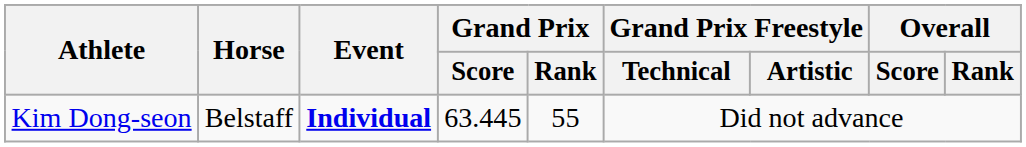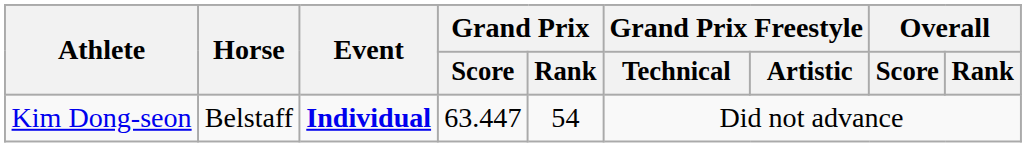Kim Dong-seon | Grand Prix / Score: 63.445 -> 63.447
Kim Dong-seon | Grand Prix / Rank: 55 -> 54
